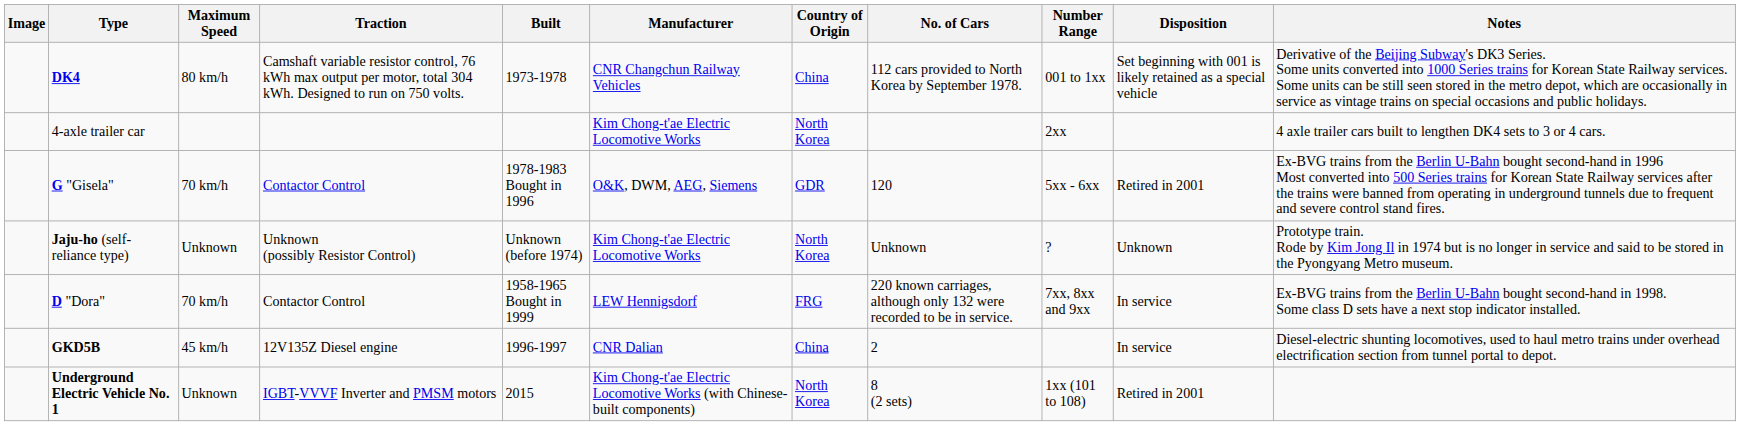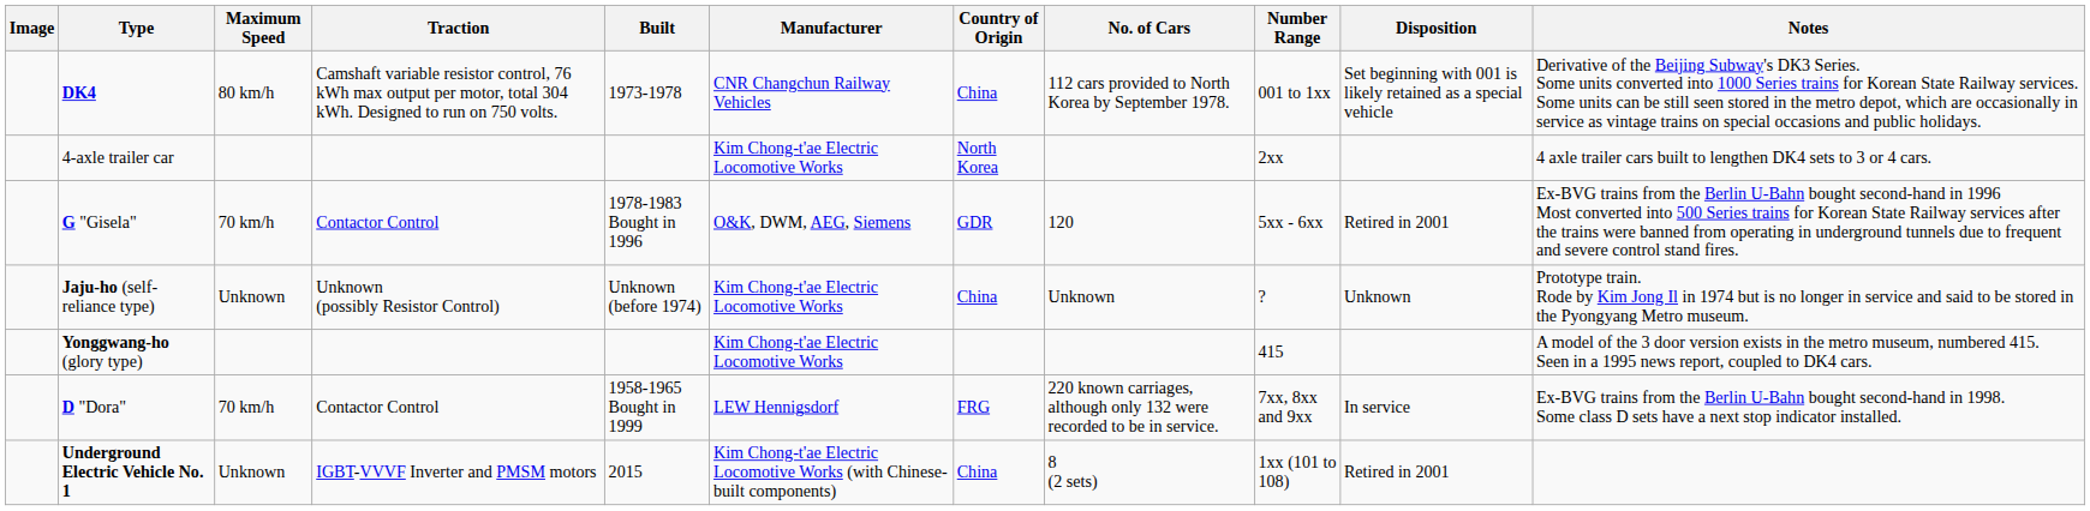Jaju-ho (self-reliance type) | Country of Origin: North Korea -> China
+ row: Yonggwang-ho (glory type) | Kim Chong-t'ae Electric Locomotive Works | 415 | A model of the 3 door version exists in the metro museum, numbered 415. Seen in a 1995 news report, coupled to DK4 cars.
- row: GKD5B | 45 km/h | 12V135Z Diesel engine | 1996-1997 | CNR Dalian | China | 2 | In service | Diesel-electric shunting locomotives, used to haul metro trains under overhead electrification section from tunnel portal to depot.
Underground Electric Vehicle No. 1 | Country of Origin: North Korea -> China
